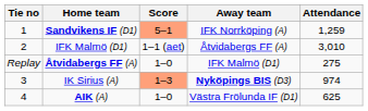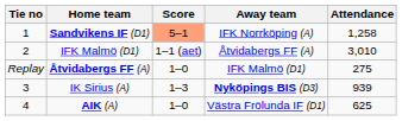Sandvikens IF (D1) | Attendance: 1,259 -> 1,258
IK Sirius (A) | Score: lightsalmon background -> no background
IK Sirius (A) | Attendance: 974 -> 939
